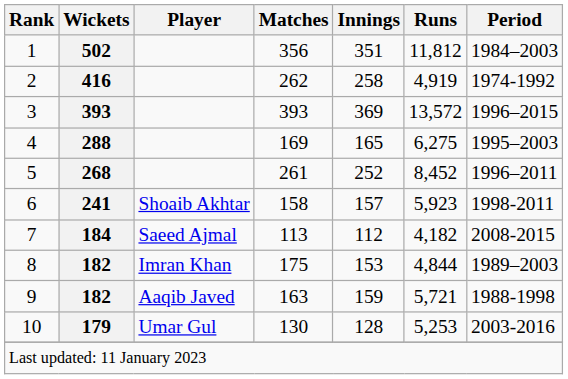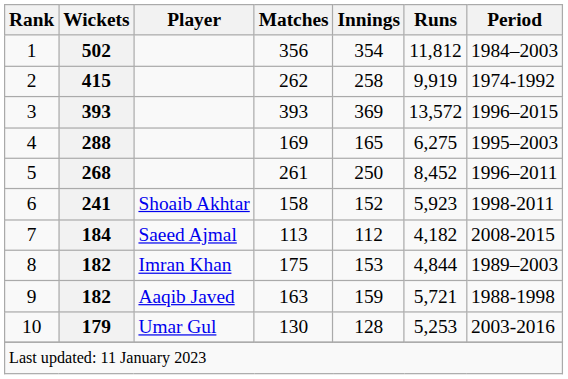1 | Innings: 351 -> 354
2 | Wickets: 416 -> 415
2 | Runs: 4,919 -> 9,919
5 | Innings: 252 -> 250
6 | Innings: 157 -> 152
